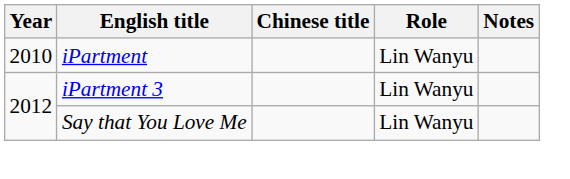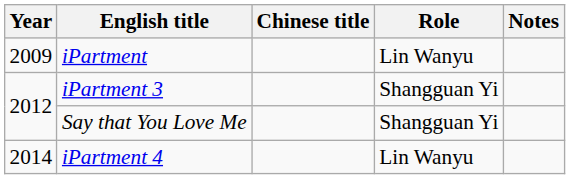iPartment | Year: 2010 -> 2009
iPartment 3 | Role: Lin Wanyu -> Shangguan Yi
Say that You Love Me | Role: Lin Wanyu -> Shangguan Yi
+ row: 2014 | iPartment 4 | Lin Wanyu
